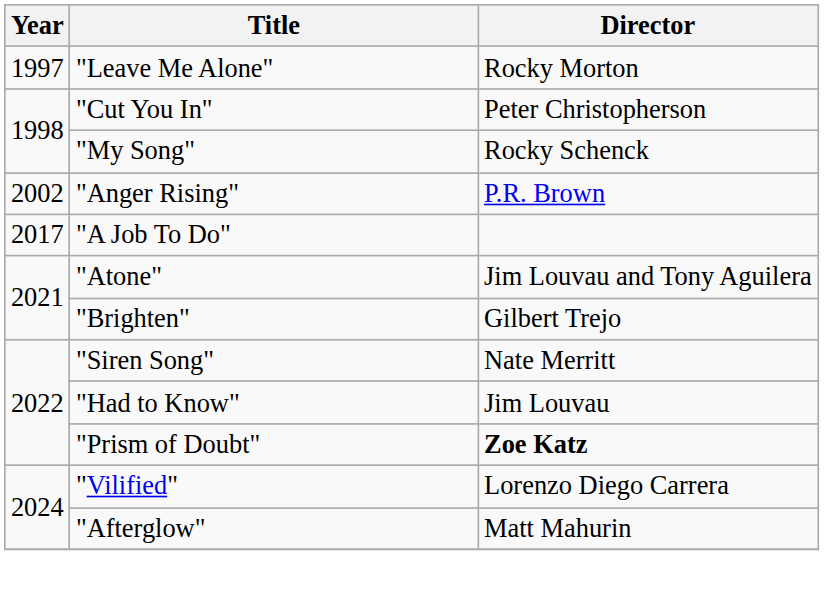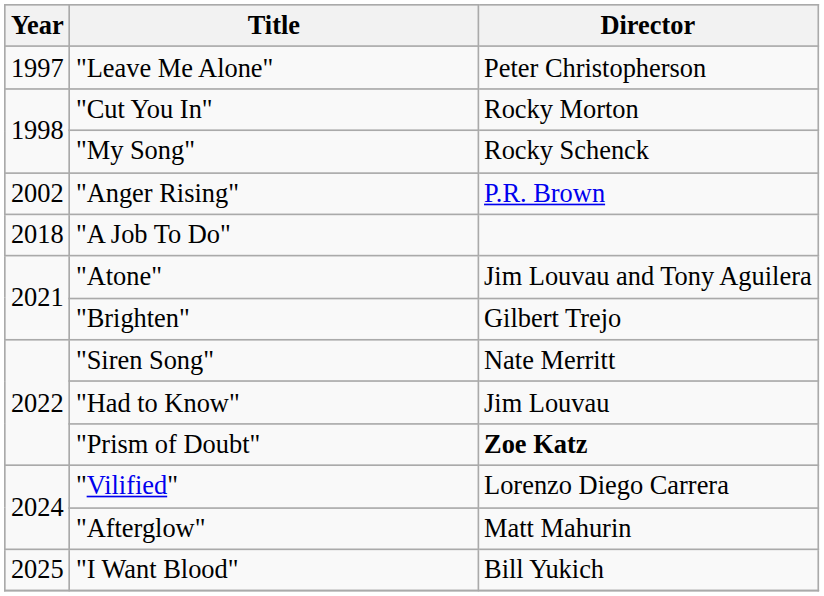"Leave Me Alone" | Director: Rocky Morton -> Peter Christopherson
"Cut You In" | Director: Peter Christopherson -> Rocky Morton
"A Job To Do" | Year: 2017 -> 2018
+ row: 2025 | "I Want Blood" | Bill Yukich
